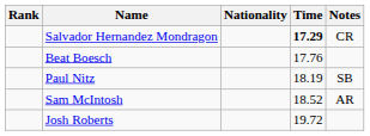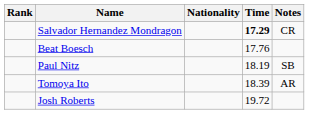+ row: Tomoya Ito | 18.39 | AR
- row: Sam McIntosh | 18.52 | AR
